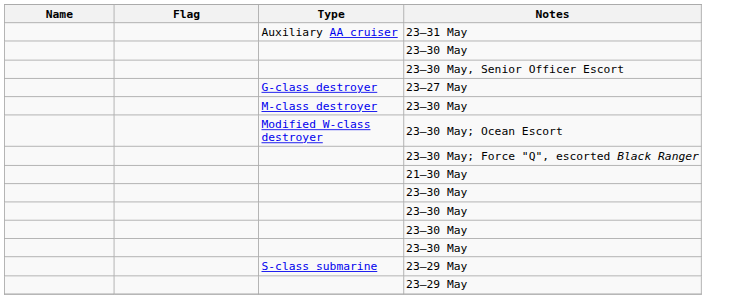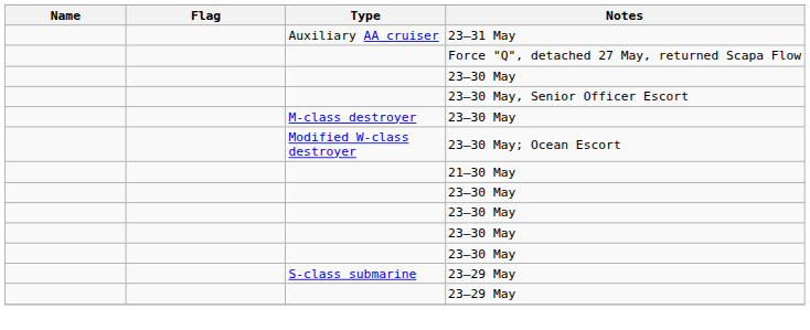+ row: Force "Q", detached 27 May, returned Scapa Flow
- row: G-class destroyer | 23–27 May
- row: 23–30 May; Force "Q", escorted Black Ranger
